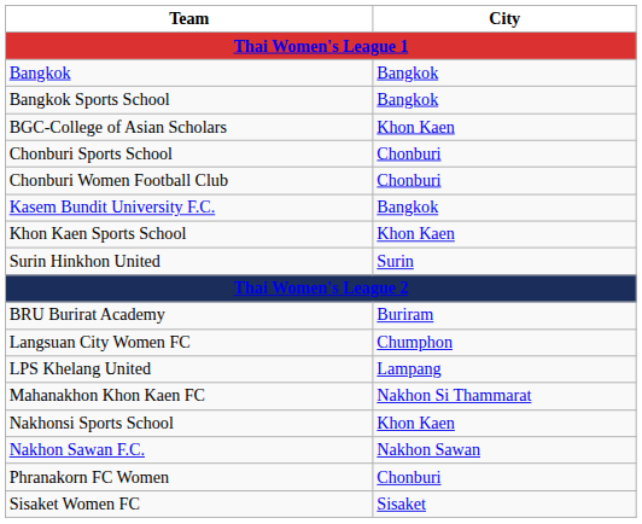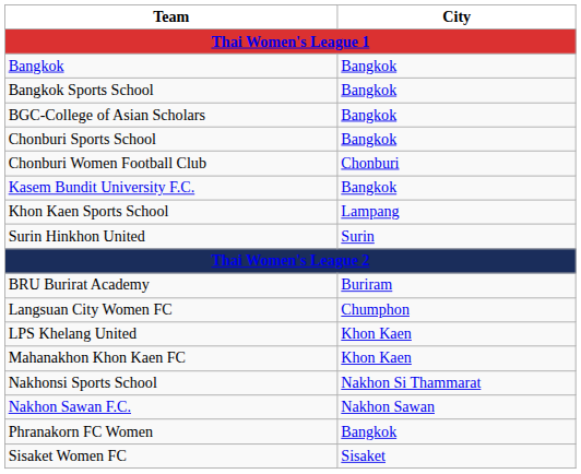BGC-College of Asian Scholars | City: Khon Kaen -> Bangkok
Chonburi Sports School | City: Chonburi -> Bangkok
Khon Kaen Sports School | City: Khon Kaen -> Lampang
LPS Khelang United | City: Lampang -> Khon Kaen
Mahanakhon Khon Kaen FC | City: Nakhon Si Thammarat -> Khon Kaen
Nakhonsi Sports School | City: Khon Kaen -> Nakhon Si Thammarat
Phranakorn FC Women | City: Chonburi -> Bangkok
